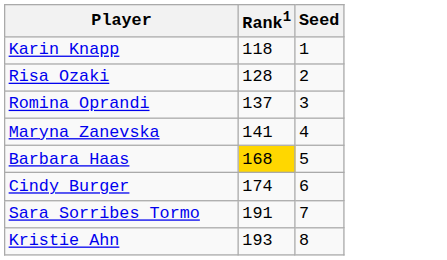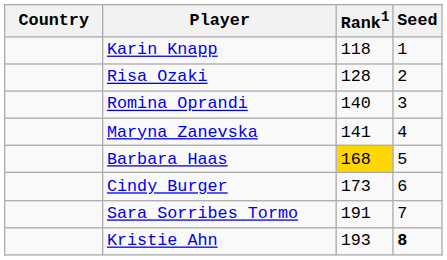+ column: Country
Romina Oprandi | Rank1: 137 -> 140
Cindy Burger | Rank1: 174 -> 173
Kristie Ahn | Seed: normal -> bold
